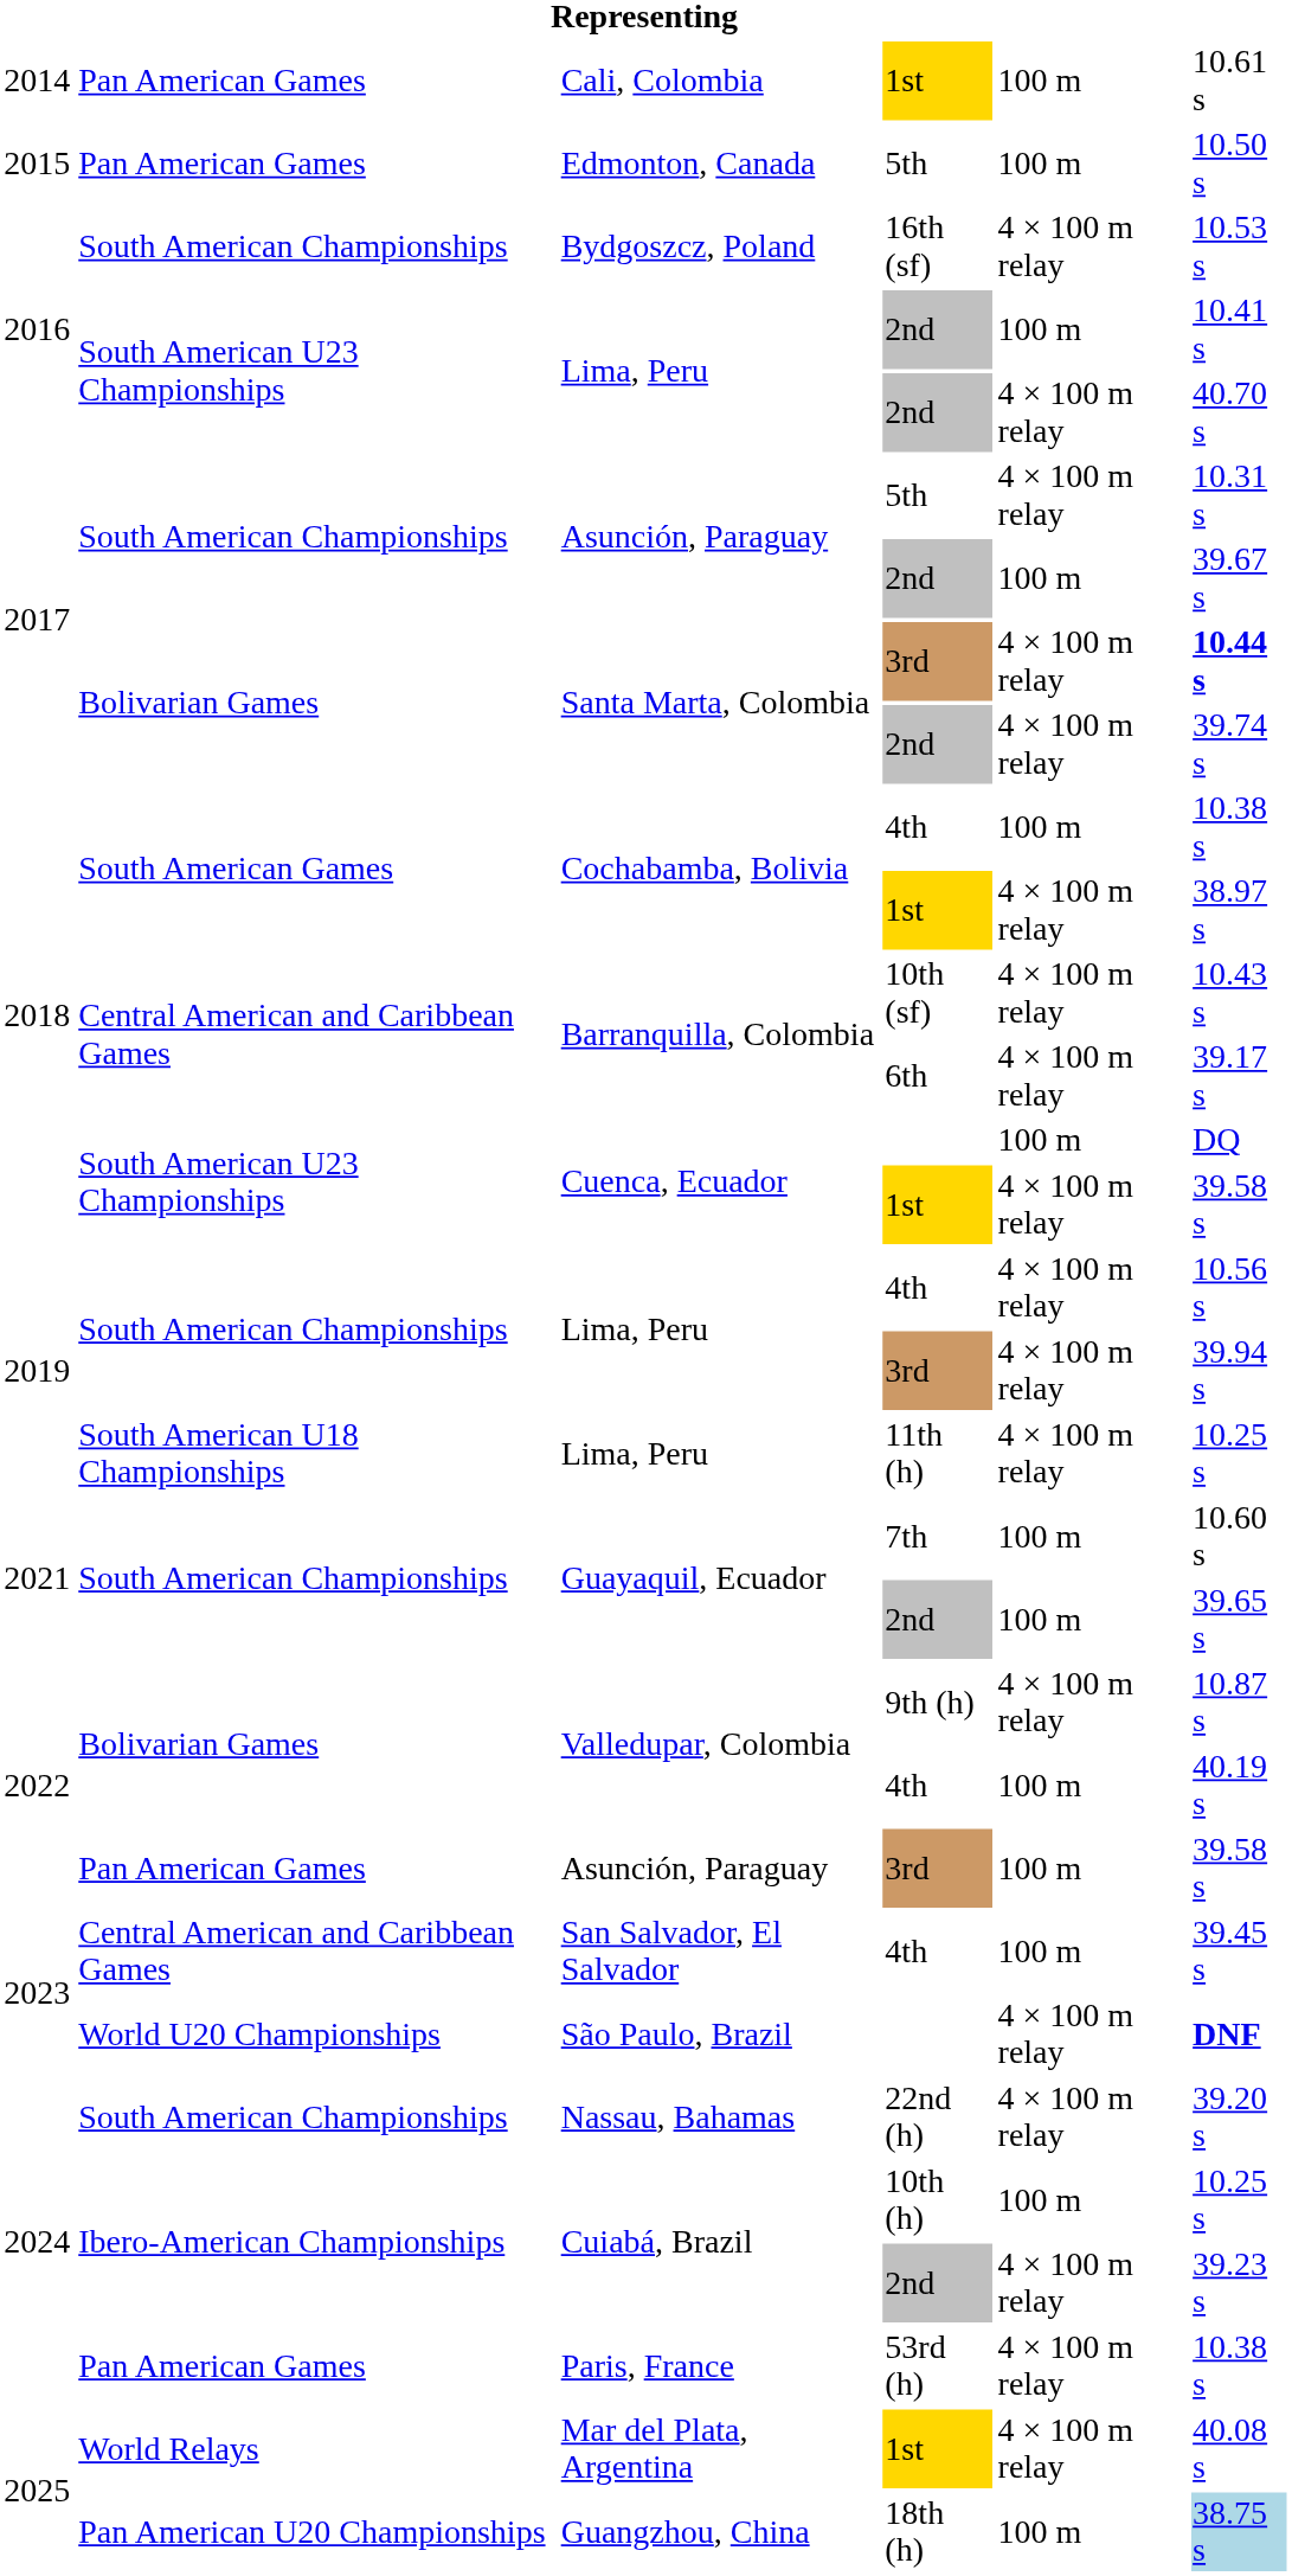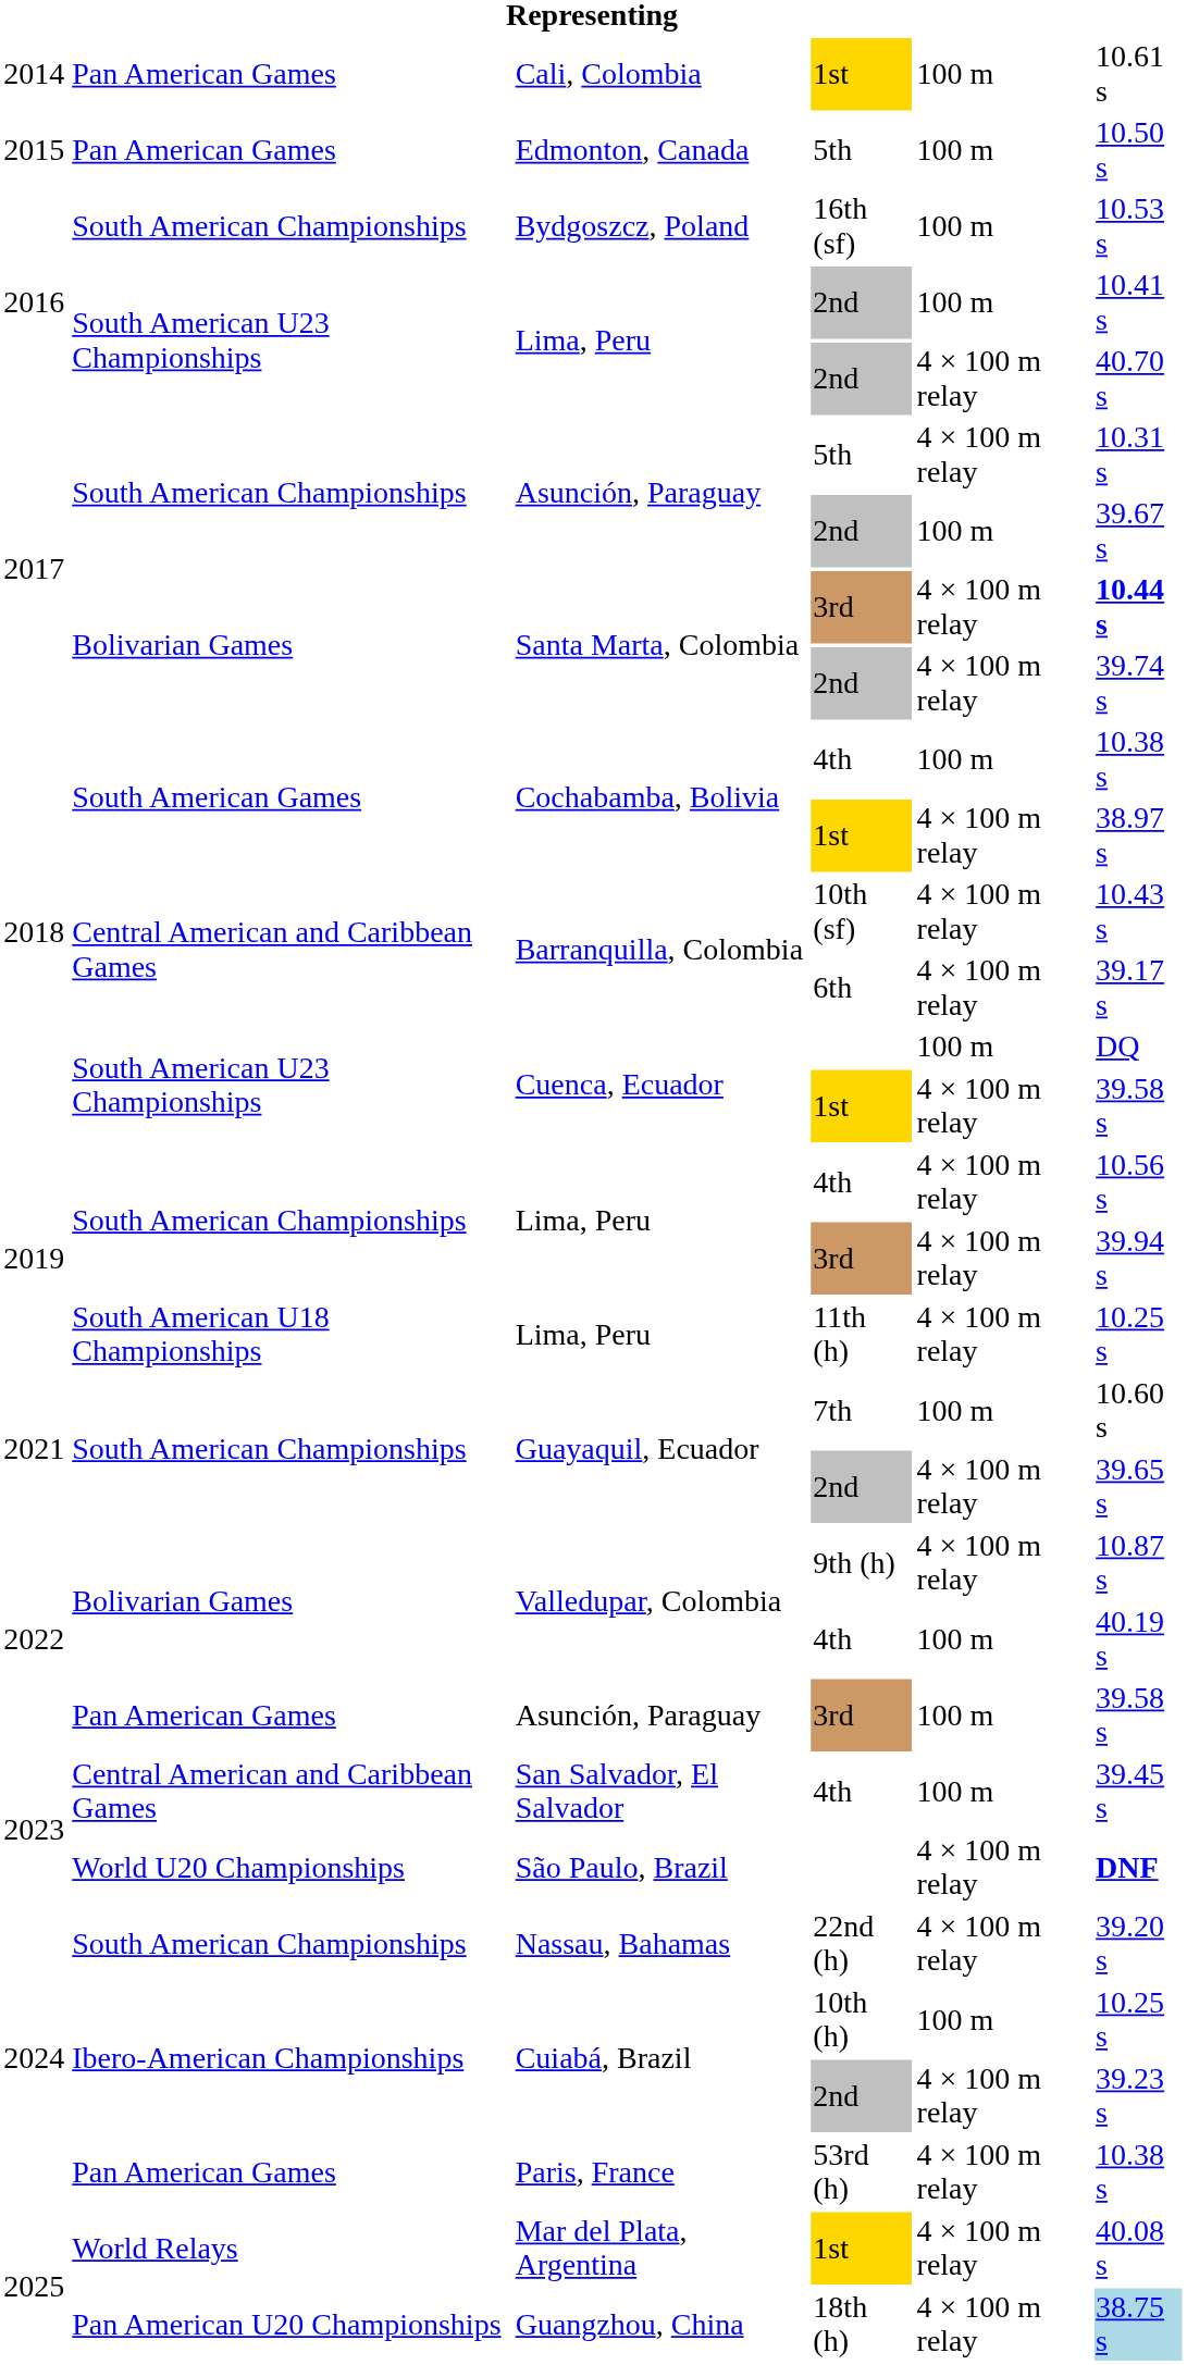Bydgoszcz, Poland | column 5: 4 × 100 m relay -> 100 m
Guayaquil, Ecuador / 2nd | column 5: 100 m -> 4 × 100 m relay
Guangzhou, China | column 5: 100 m -> 4 × 100 m relay
